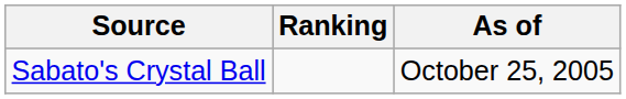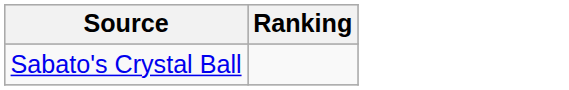- column: As of | October 25, 2005
